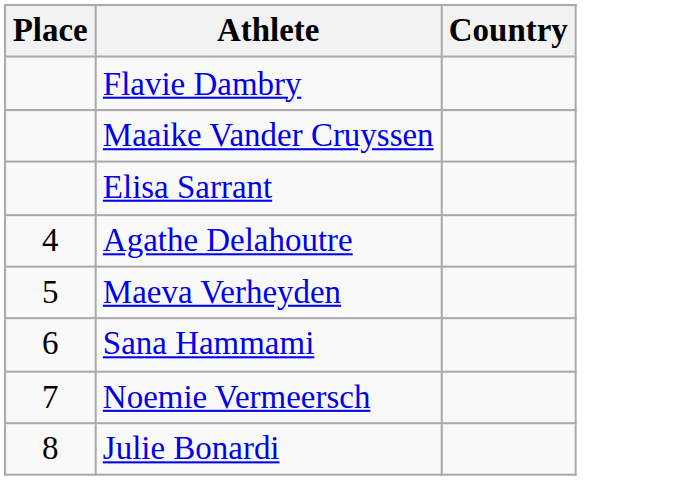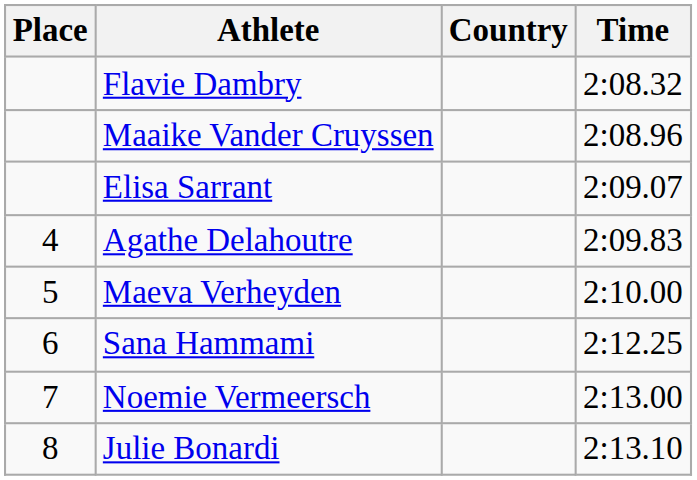+ column: Time | 2:08.32 | 2:08.96 | 2:09.07 | 2:09.83 | 2:10.00 | 2:12.25 | 2:13.00 | 2:13.10
